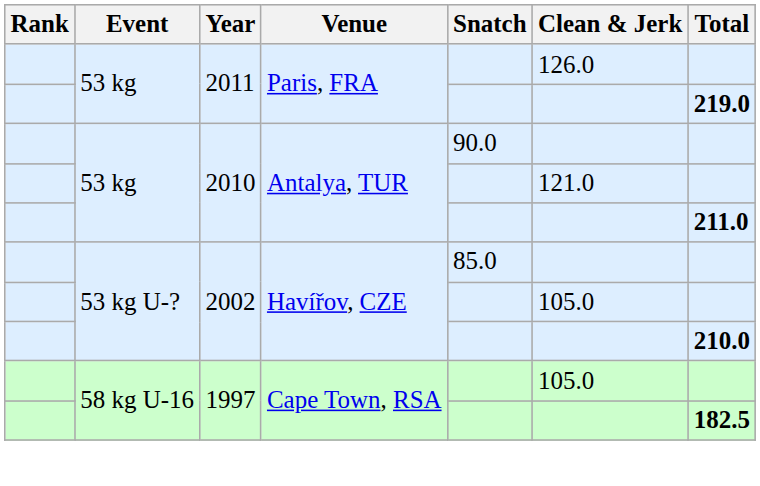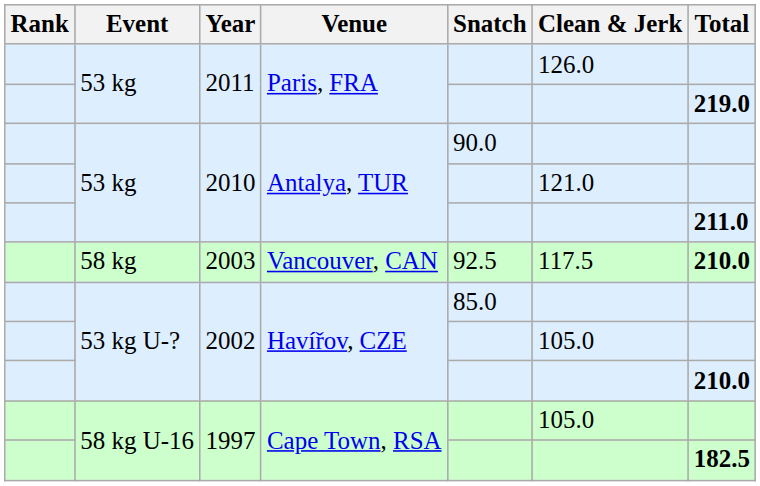+ row: 58 kg | 2003 | Vancouver, CAN | 92.5 | 117.5 | 210.0
